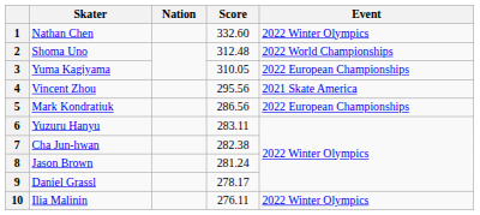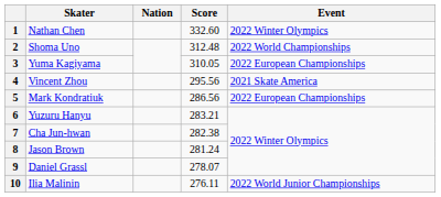6 | Score: 283.11 -> 283.21
9 | Score: 278.17 -> 278.07
10 | Event: 2022 Winter Olympics -> 2022 World Junior Championships
